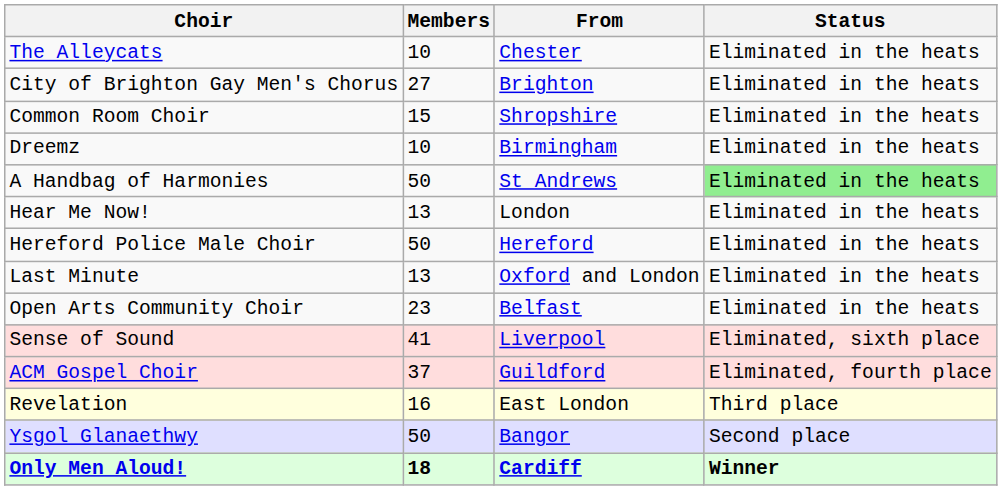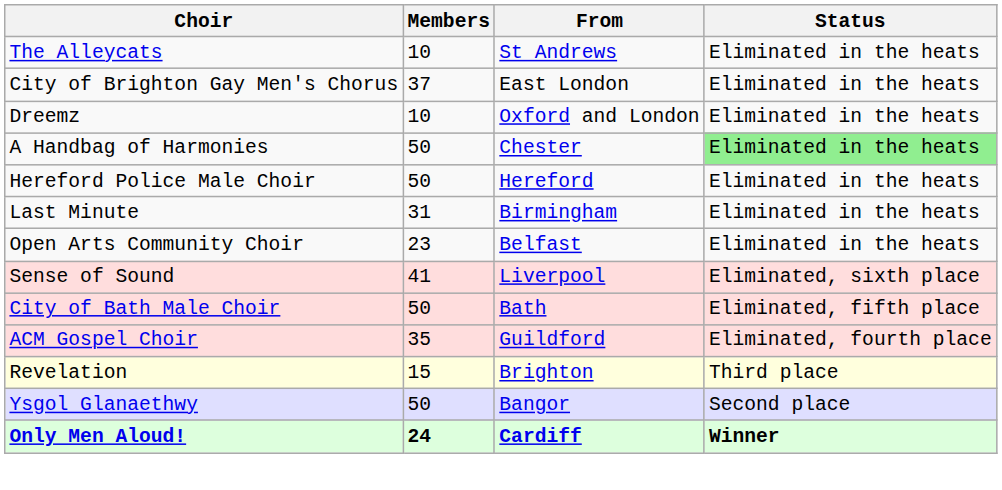The Alleycats | From: Chester -> St Andrews
City of Brighton Gay Men's Chorus | Members: 27 -> 37
City of Brighton Gay Men's Chorus | From: Brighton -> East London
- row: Common Room Choir | 15 | Shropshire | Eliminated in the heats
Dreemz | From: Birmingham -> Oxford and London
A Handbag of Harmonies | From: St Andrews -> Chester
- row: Hear Me Now! | 13 | London | Eliminated in the heats
Last Minute | Members: 13 -> 31
Last Minute | From: Oxford and London -> Birmingham
+ row: City of Bath Male Choir | 50 | Bath | Eliminated, fifth place
ACM Gospel Choir | Members: 37 -> 35
Revelation | Members: 16 -> 15
Revelation | From: East London -> Brighton
Only Men Aloud! | Members: 18 -> 24
